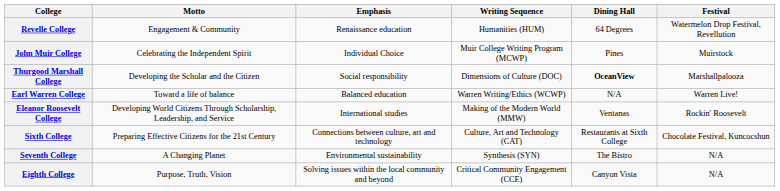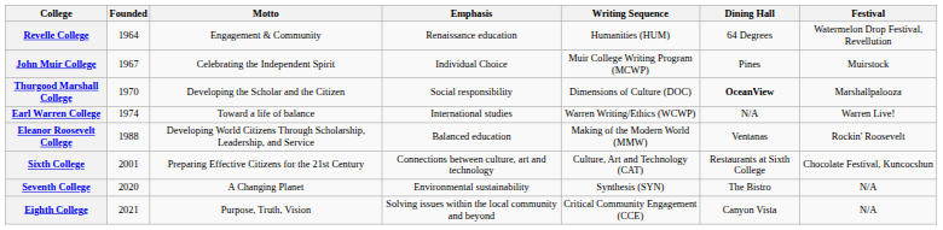+ column: Founded | 1964 | 1967 | 1970 | 1974 | 1988 | 2001 | 2020 | 2021
Earl Warren College | Emphasis: Balanced education -> International studies
Eleanor Roosevelt College | Emphasis: International studies -> Balanced education
